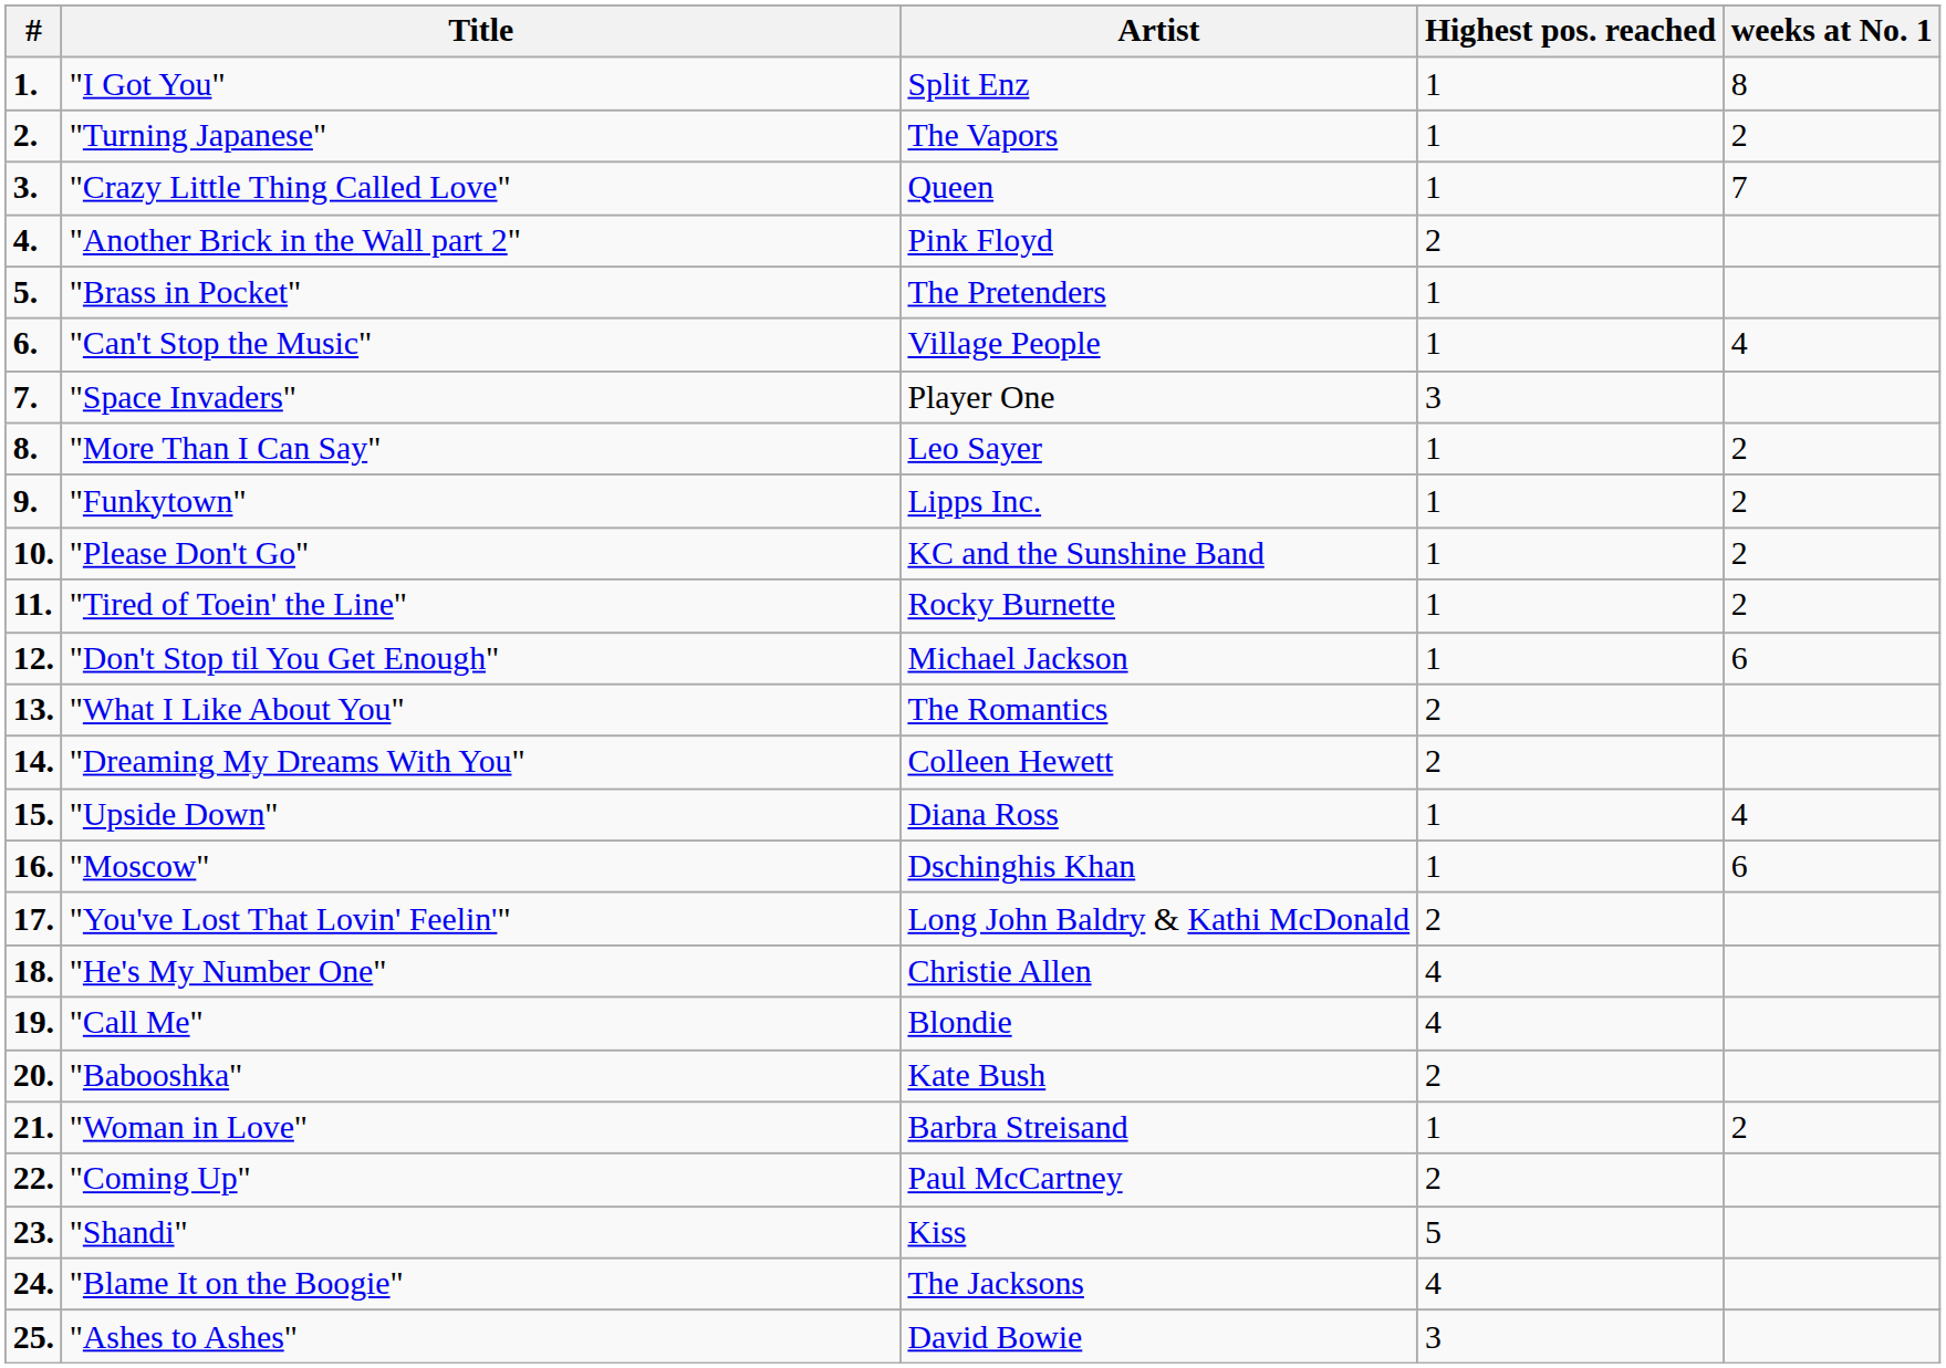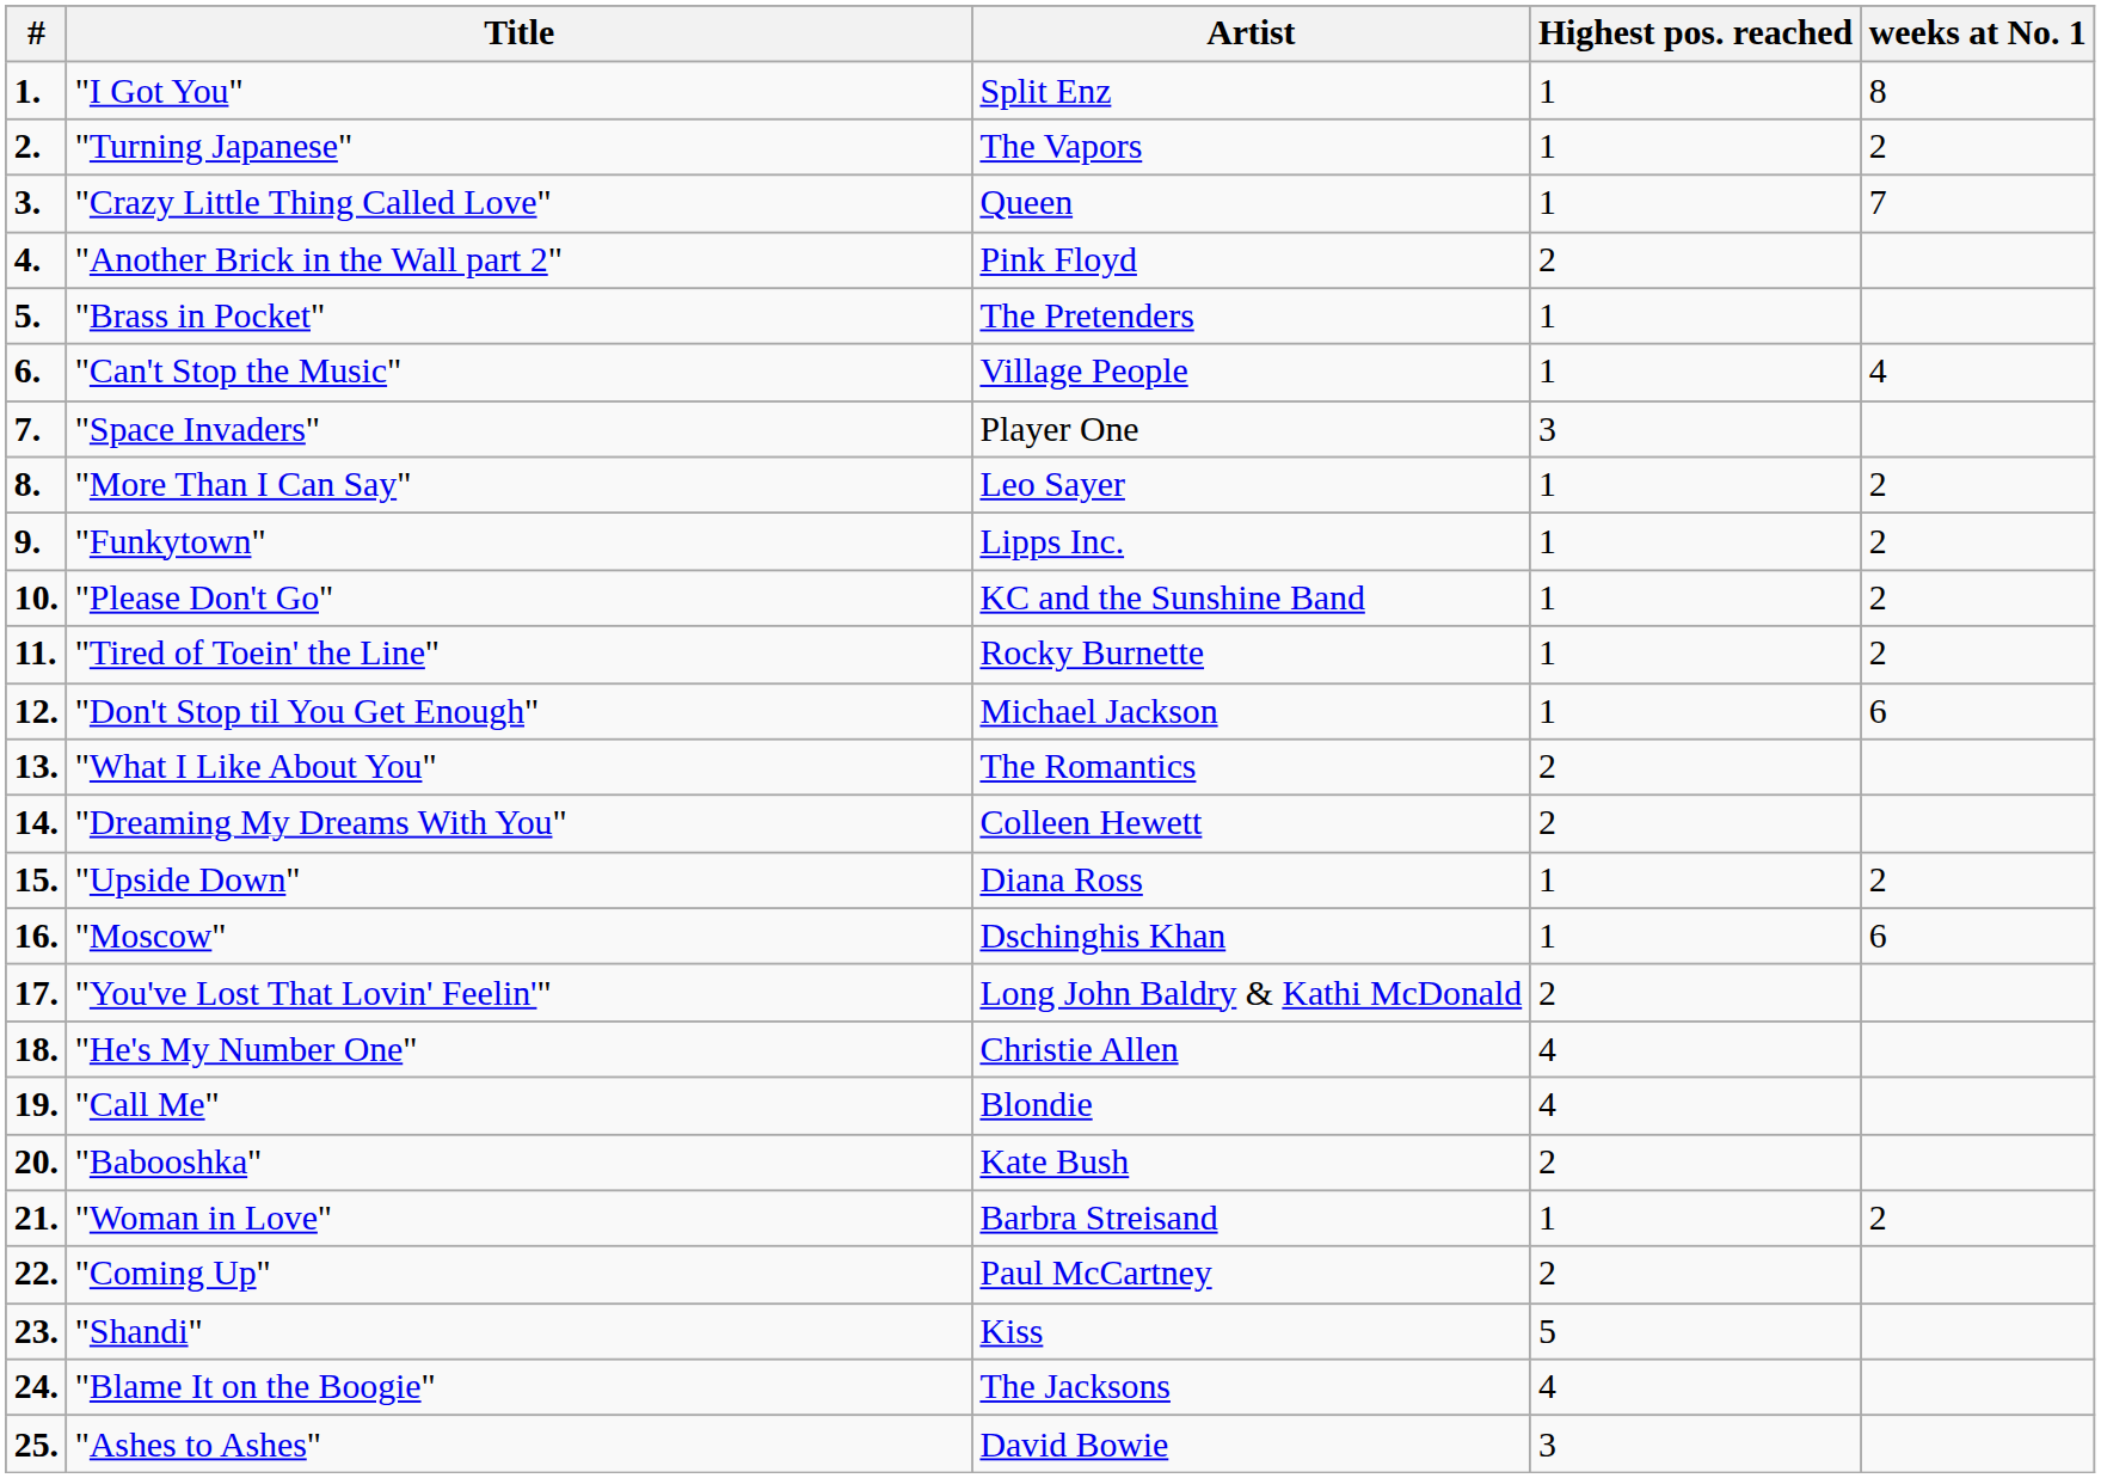"Upside Down" | weeks at No. 1: 4 -> 2
